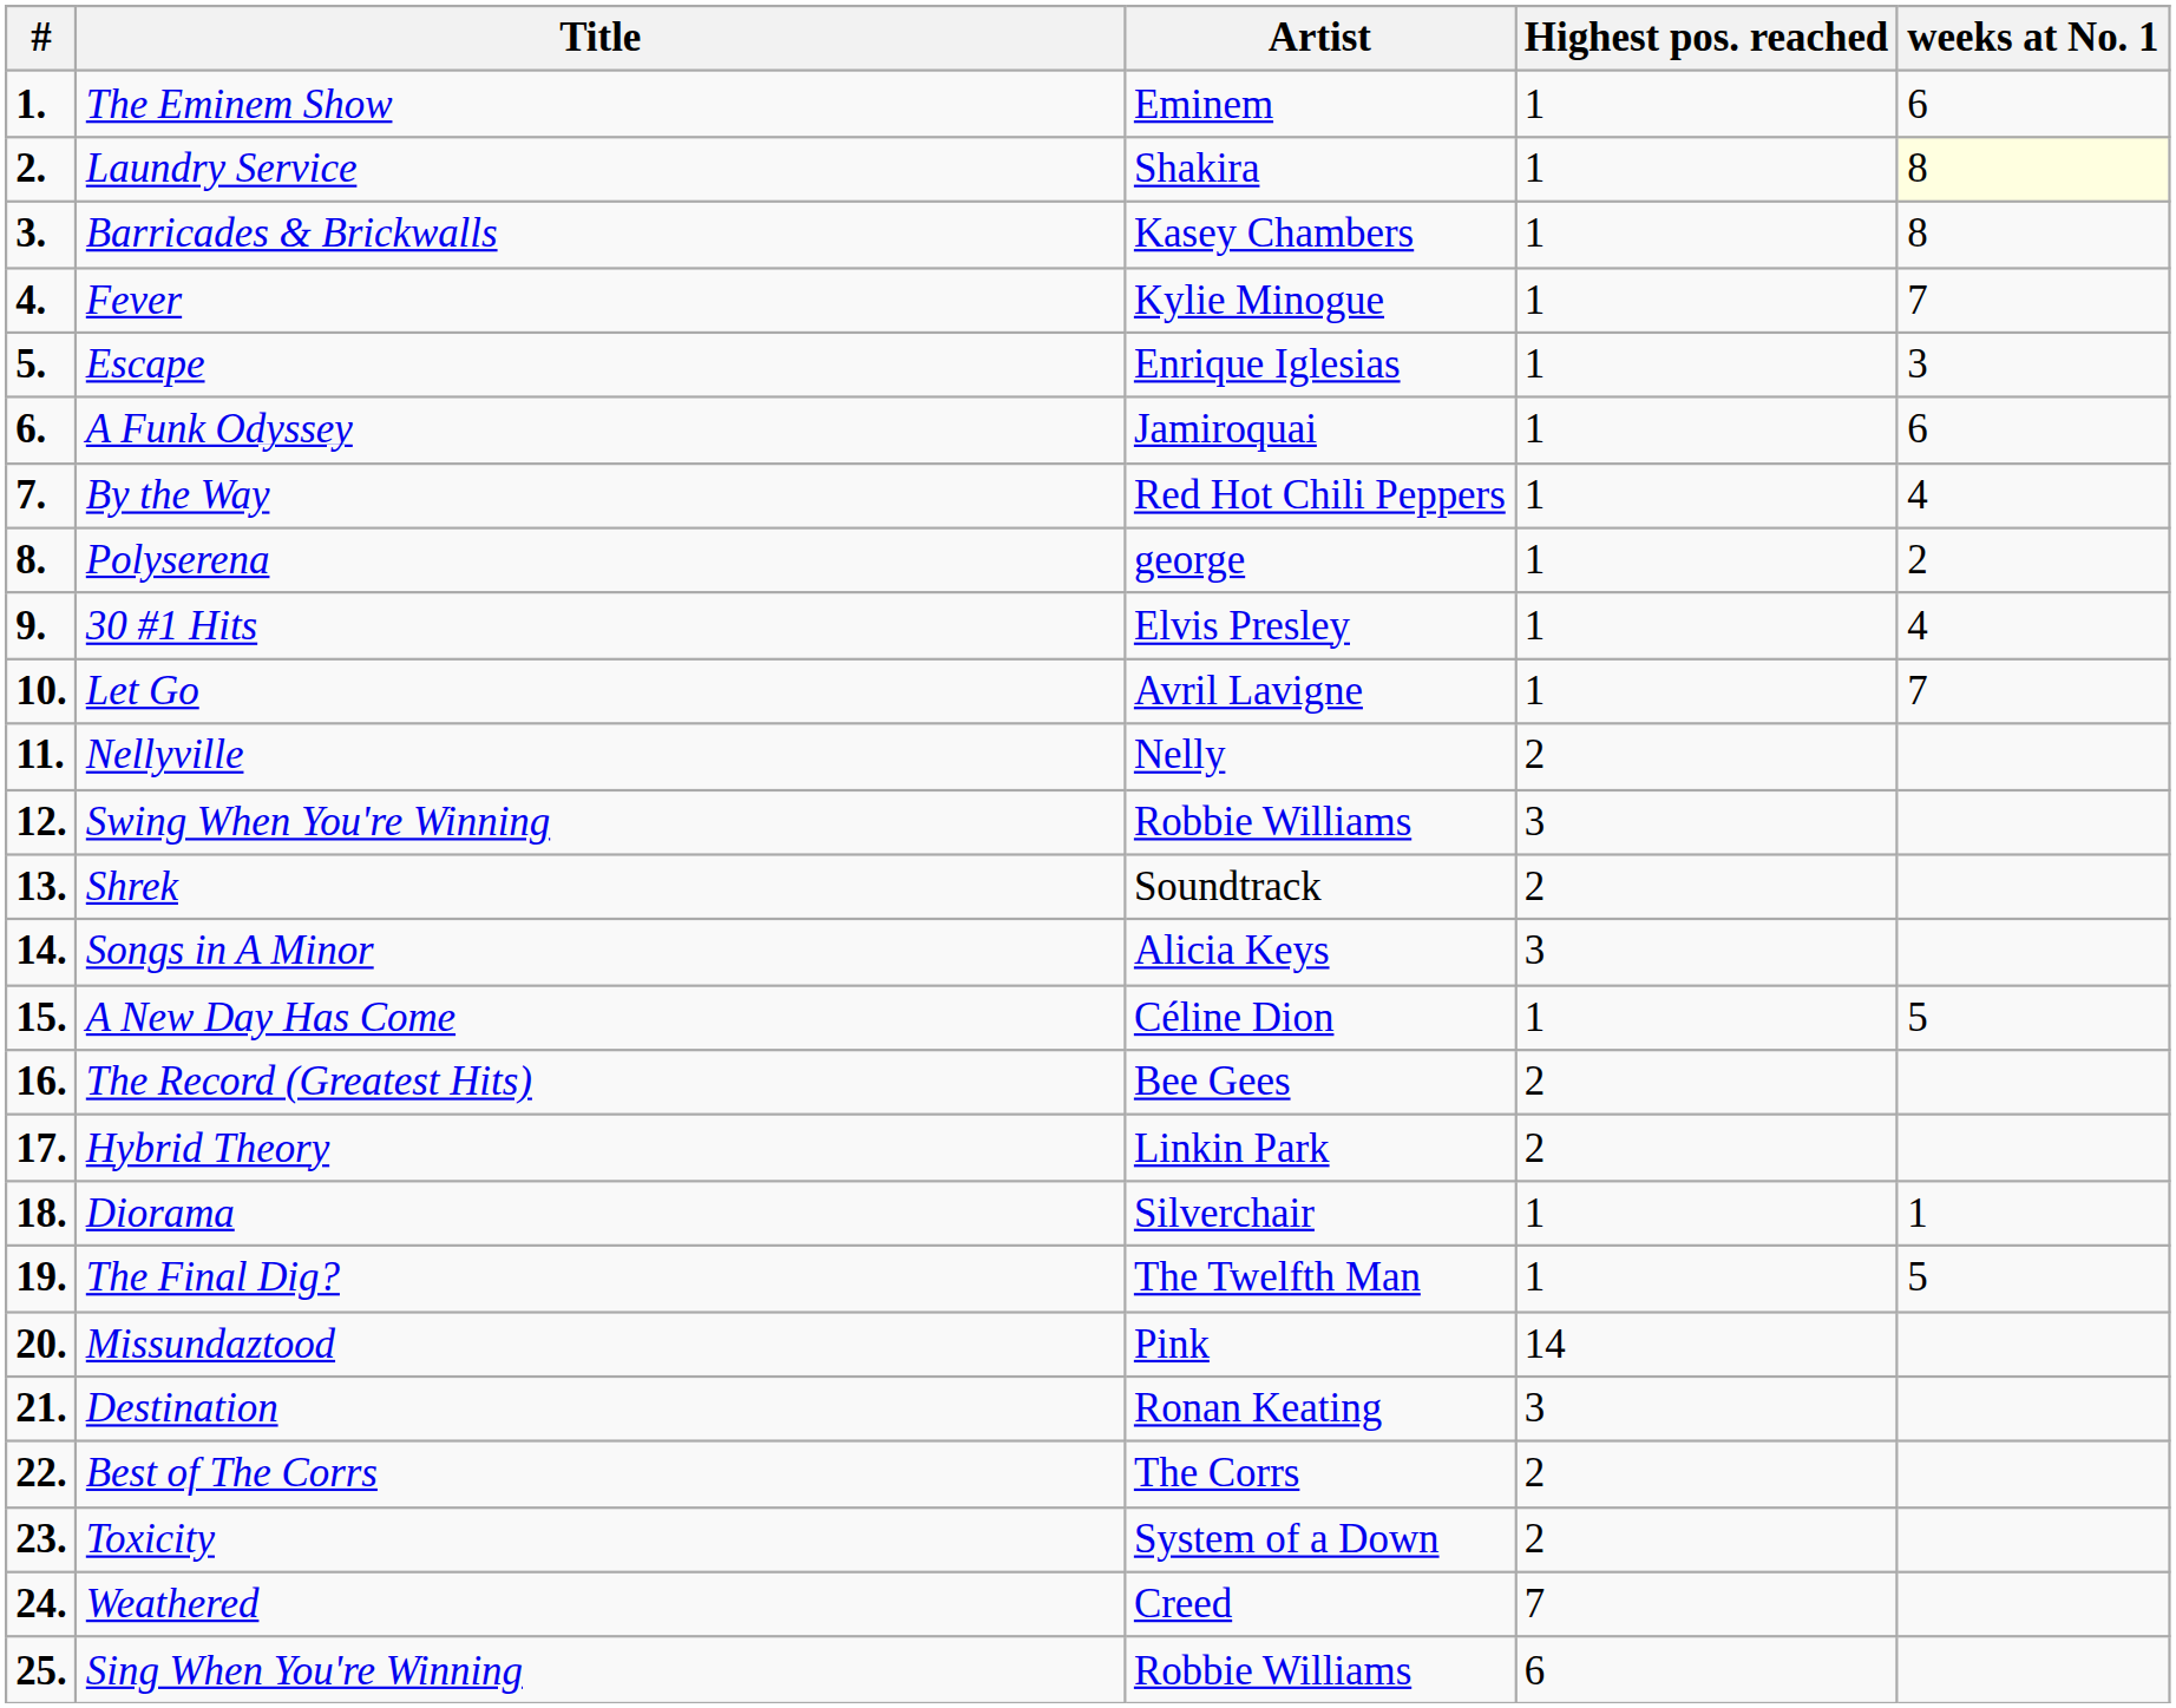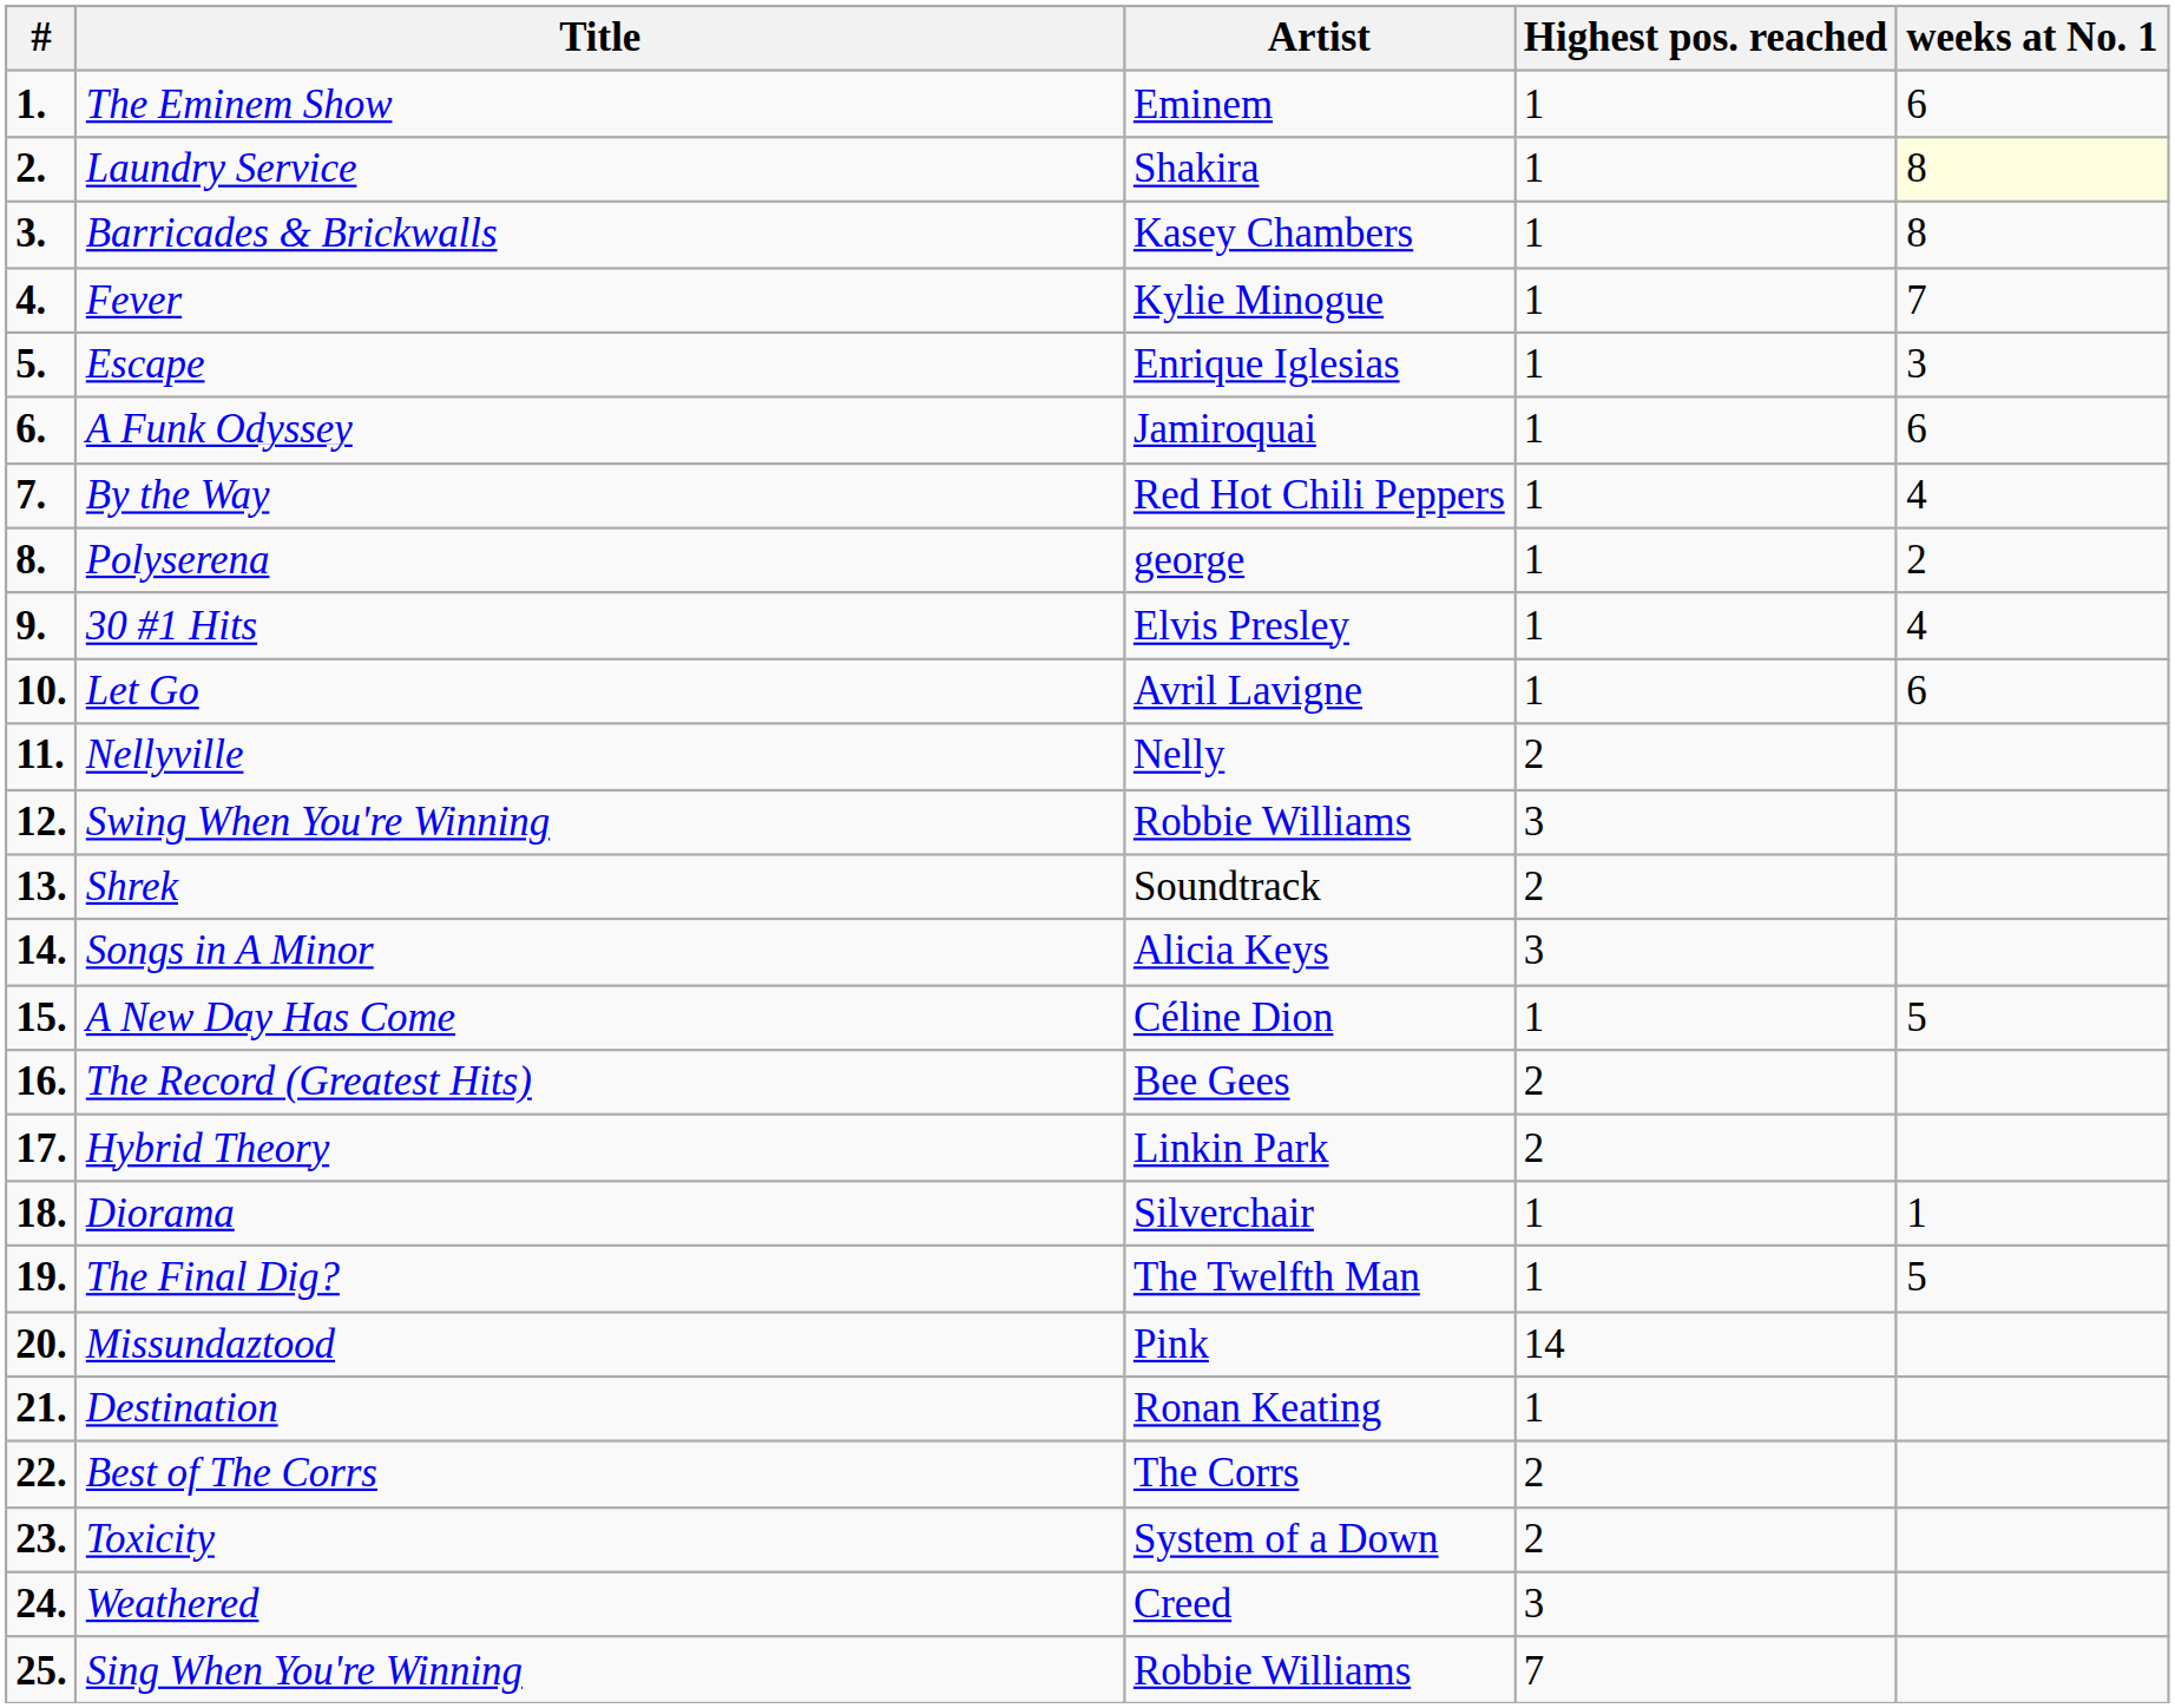Let Go | weeks at No. 1: 7 -> 6
Destination | Highest pos. reached: 3 -> 1
Weathered | Highest pos. reached: 7 -> 3
Sing When You're Winning | Highest pos. reached: 6 -> 7
